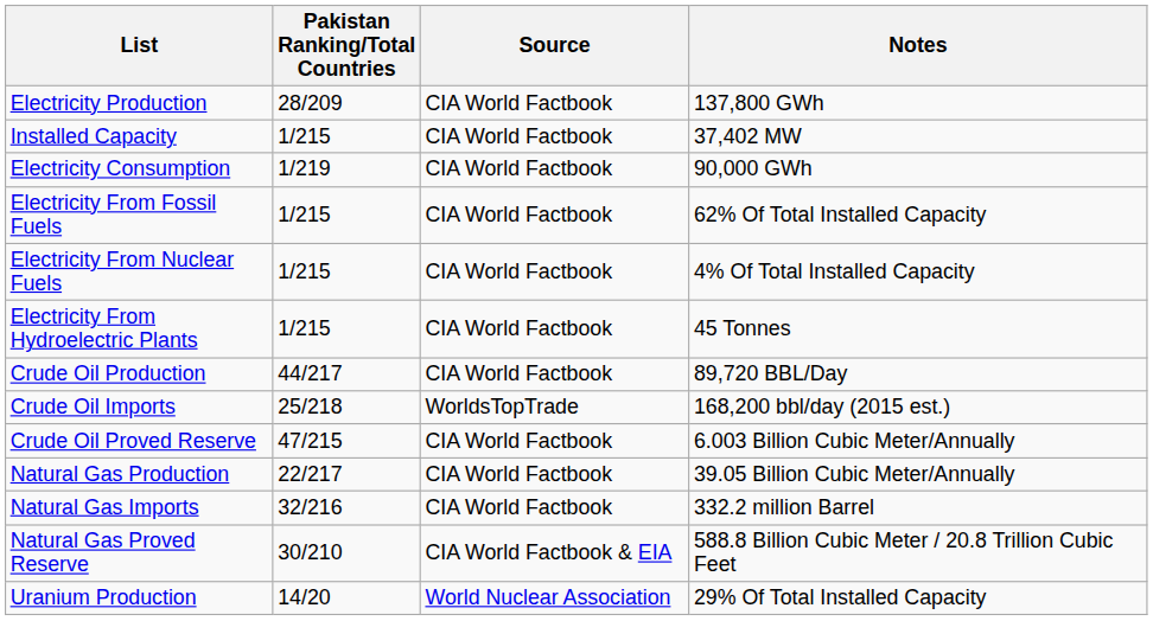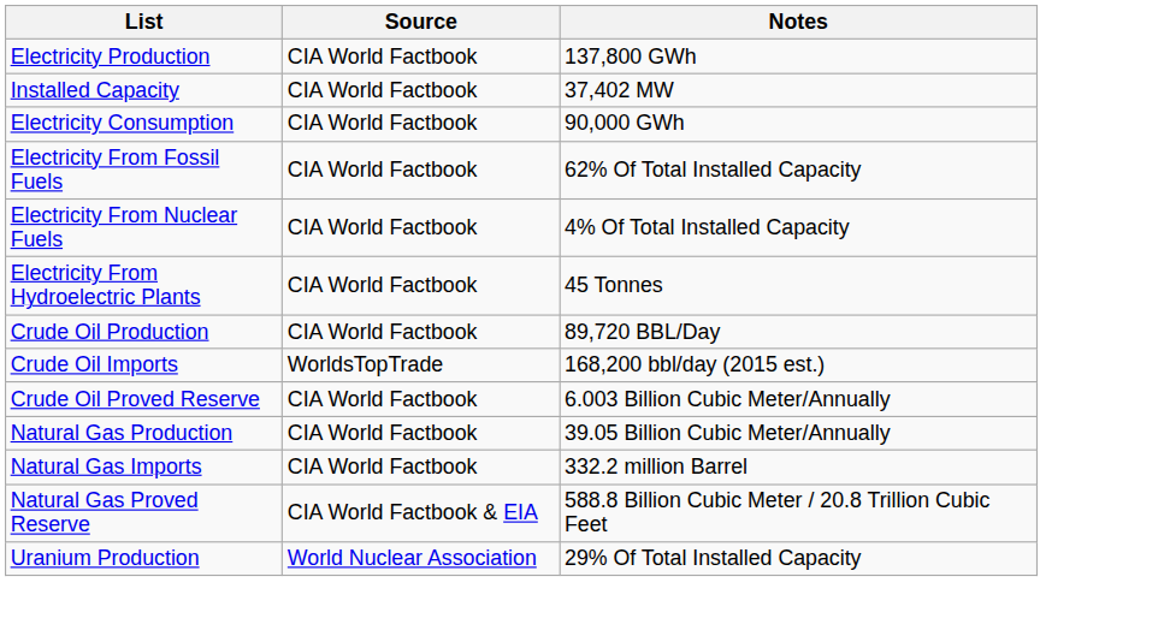- column: Pakistan Ranking/Total Countries | 28/209 | 1/215 | 1/219 | 1/215 | 1/215 | 1/215 | 44/217 | 25/218 | 47/215 | 22/217 | 32/216 | 30/210 | 14/20
